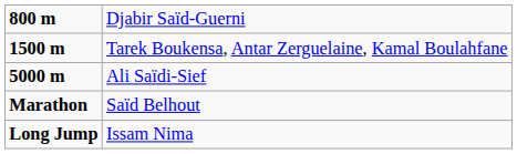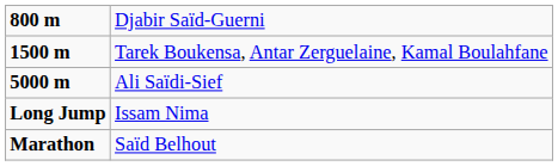rows swapped: Marathon <-> Long Jump
